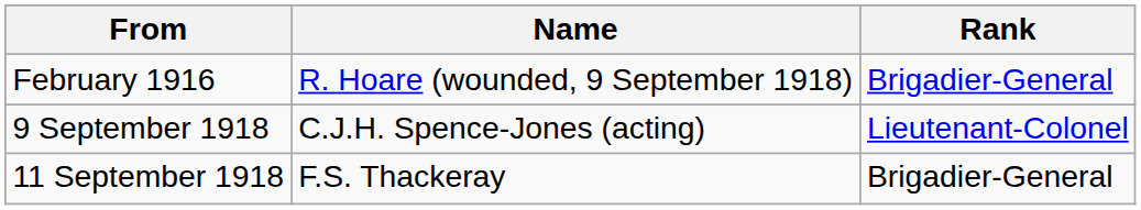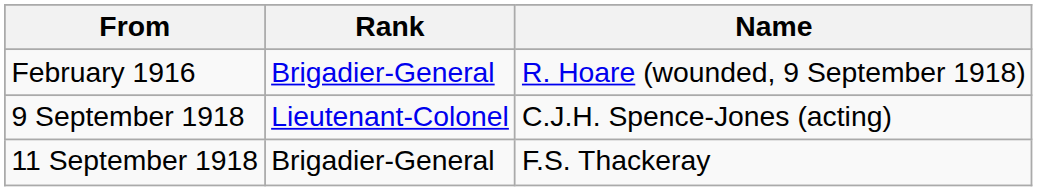columns swapped: Rank <-> Name
